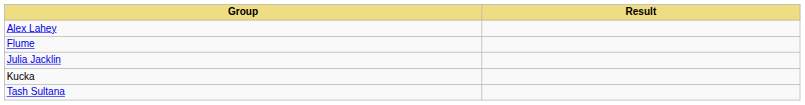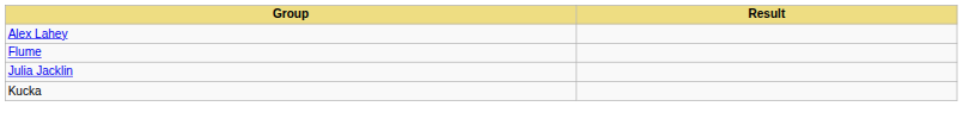- row: Tash Sultana
